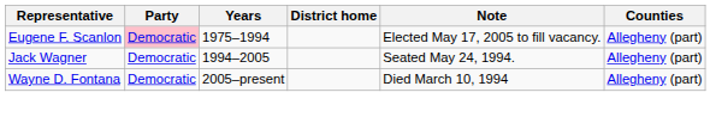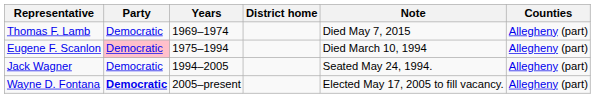+ row: Thomas F. Lamb | Democratic | 1969–1974 | Died May 7, 2015 | Allegheny (part)
Eugene F. Scanlon | Note: Elected May 17, 2005 to fill vacancy. -> Died March 10, 1994
Wayne D. Fontana | Party: normal -> bold
Wayne D. Fontana | Note: Died March 10, 1994 -> Elected May 17, 2005 to fill vacancy.
